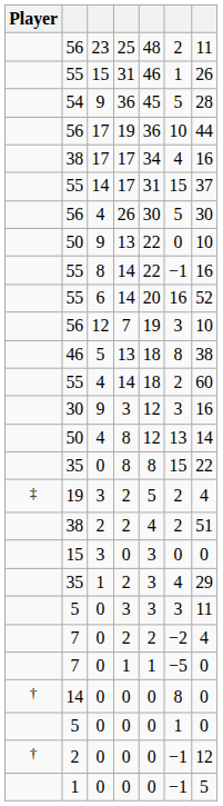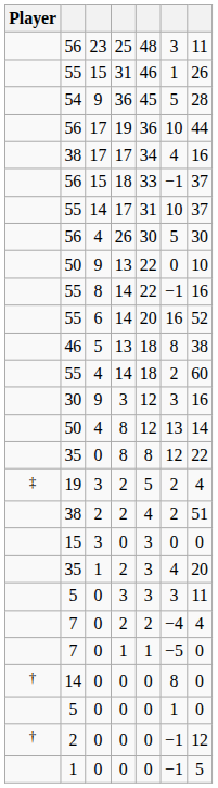56 / 25 | column 6: 2 -> 3
+ row: 56 | 15 | 18 | 33 | −1 | 37
55 / 17 | column 6: 15 -> 10
- row: 56 | 12 | 7 | 19 | 3 | 10
35 / 8 | column 6: 15 -> 12
35 / 2 | column 7: 29 -> 20
7 / 2 | column 6: −2 -> −4
